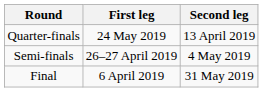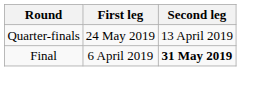- row: Semi-finals | 26–27 April 2019 | 4 May 2019
Final | Second leg: normal -> bold
